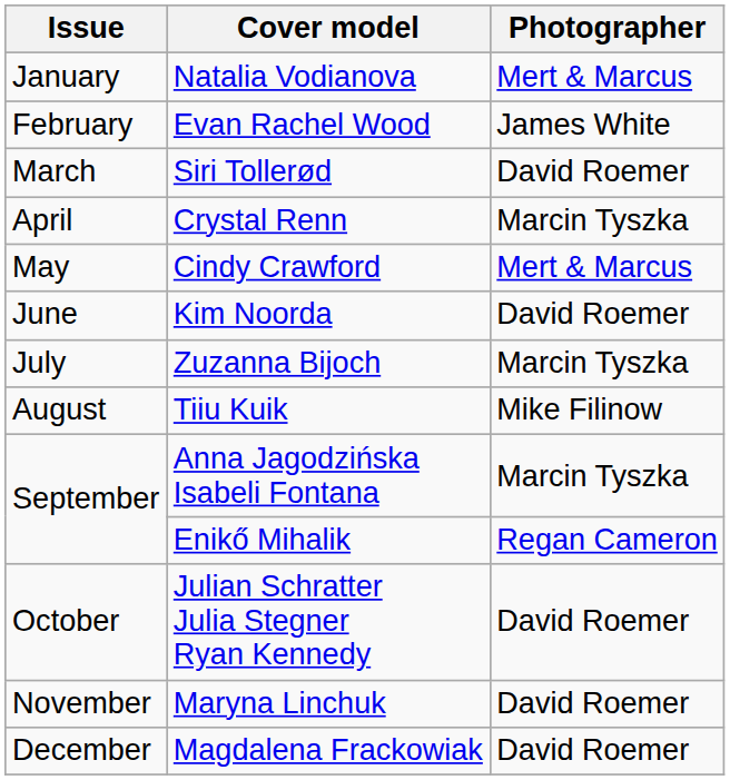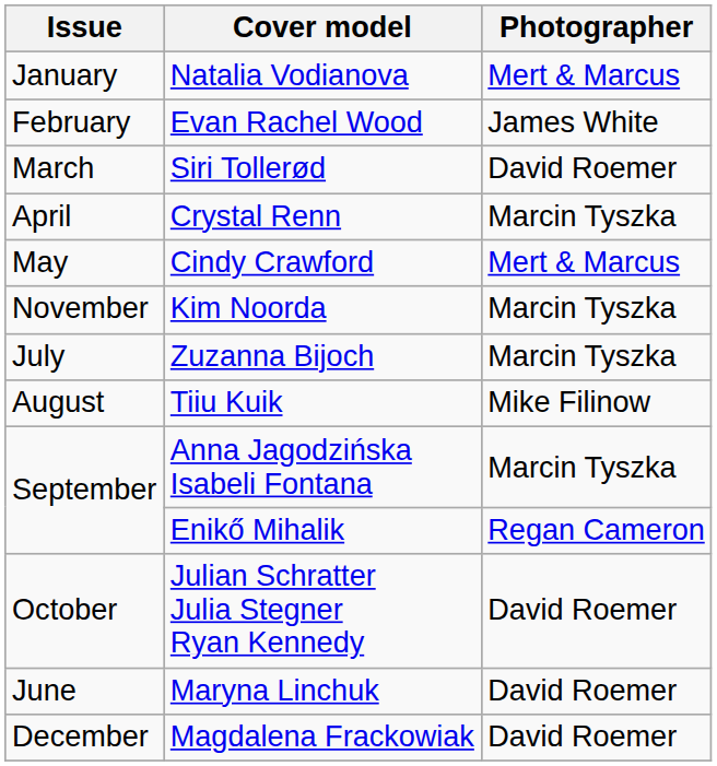Kim Noorda | Issue: June -> November
Kim Noorda | Photographer: David Roemer -> Marcin Tyszka
Maryna Linchuk | Issue: November -> June
